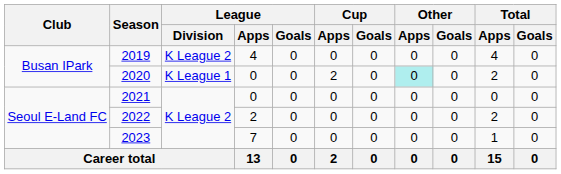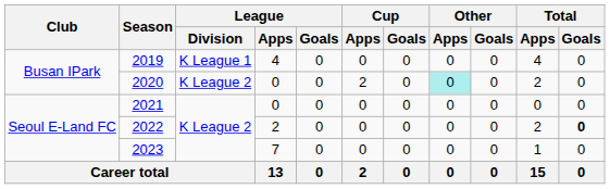2019 | League / Division: K League 2 -> K League 1
2020 | League / Division: K League 1 -> K League 2
2022 | Total / Goals: normal -> bold
